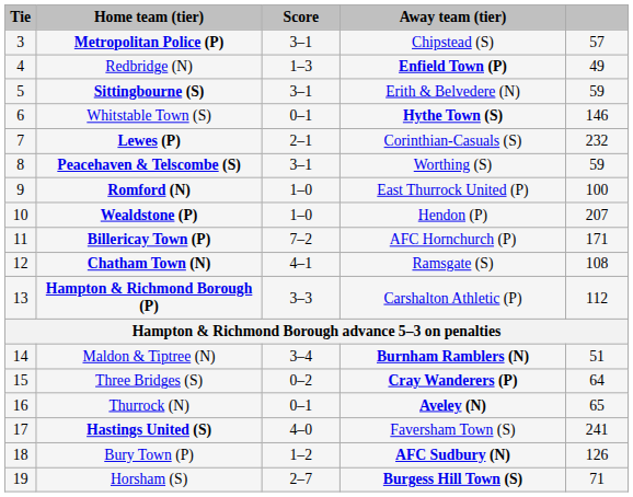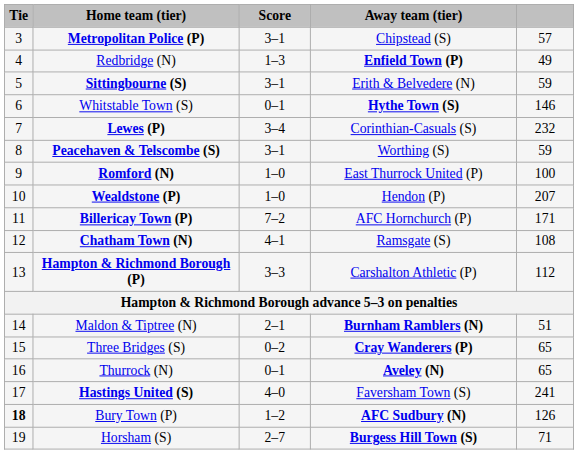Lewes (P) | Score: 2–1 -> 3–4
Maldon & Tiptree (N) | Score: 3–4 -> 2–1
Three Bridges (S) | column 5: 64 -> 65
Bury Town (P) | Tie: normal -> bold
